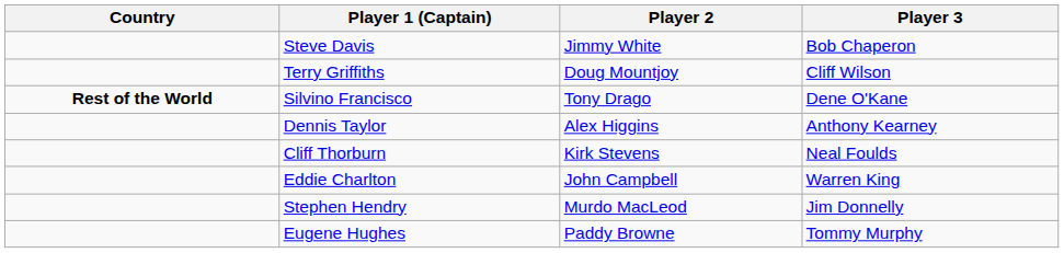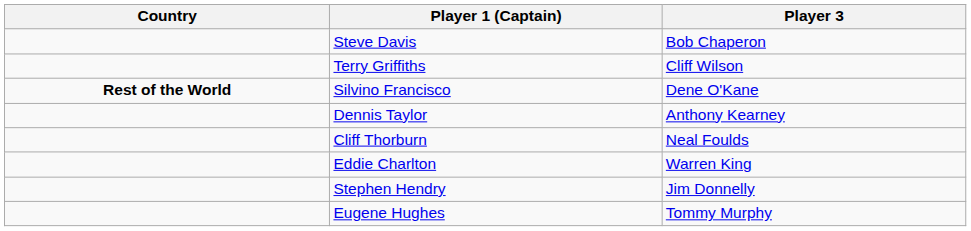- column: Player 2 | Jimmy White | Doug Mountjoy | Tony Drago | Alex Higgins | Kirk Stevens | John Campbell | Murdo MacLeod | Paddy Browne
